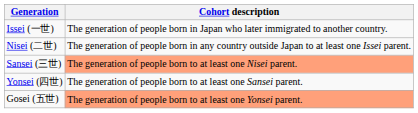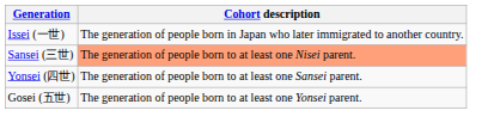- row: Nisei (二世) | The generation of people born in any country outside Japan to at least one Issei parent.
Gosei (五世) | Cohort description: lightsalmon background -> no background
